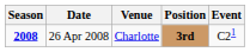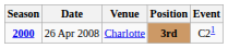26 Apr 2008 | Season: 2008 -> 2000
